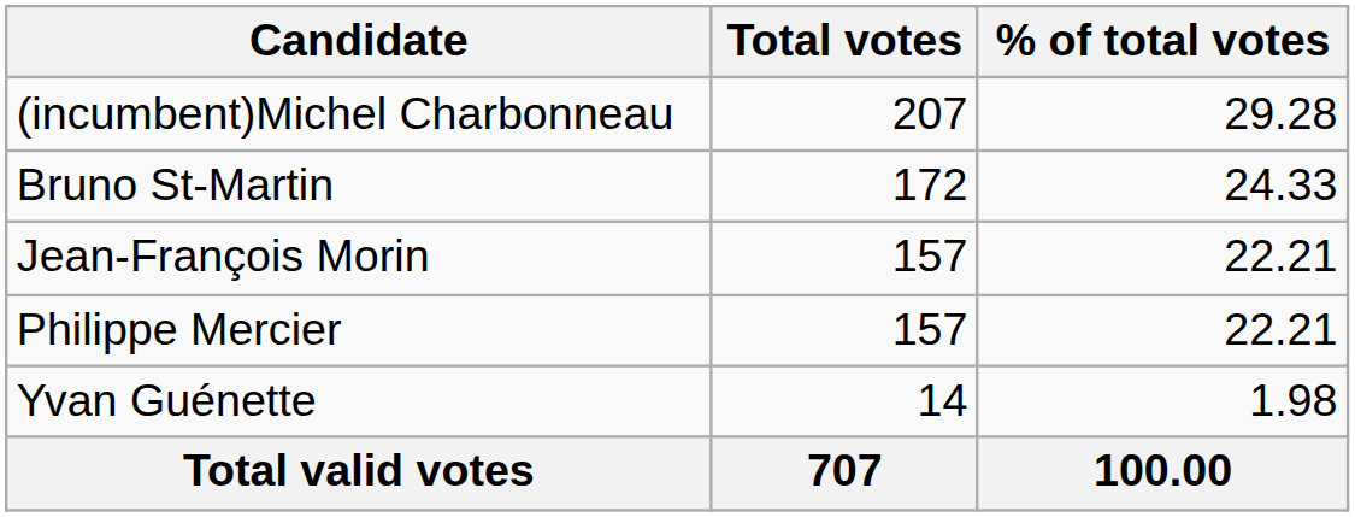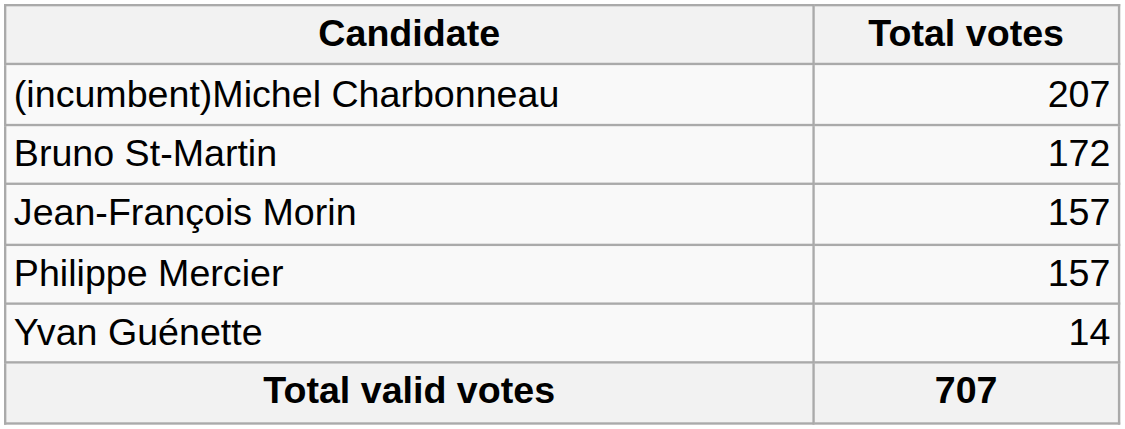- column: % of total votes | 29.28 | 24.33 | 22.21 | 22.21 | 1.98 | 100.00
